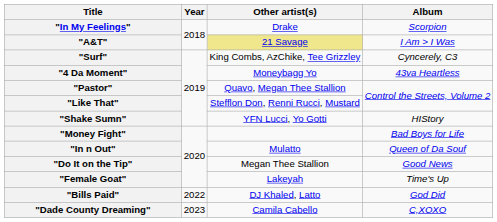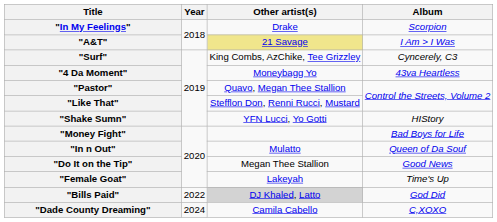"Bills Paid" | Other artist(s): no background -> lightgrey background
"Dade County Dreaming" | Year: 2023 -> 2024
